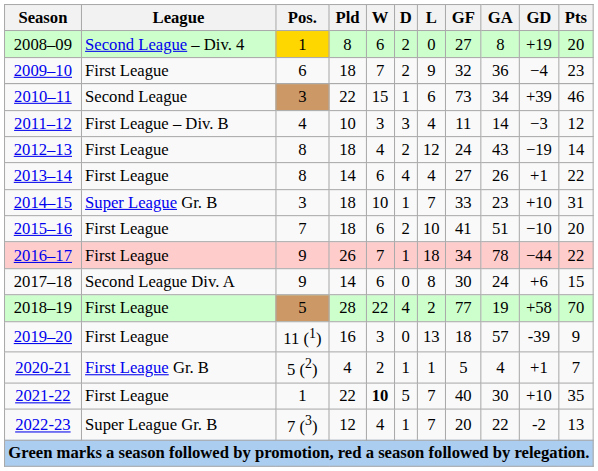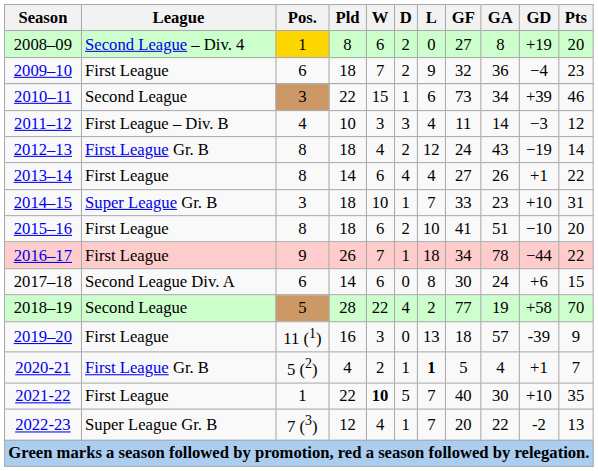2012–13 | League: First League -> First League Gr. B
2015–16 | Pos.: 7 -> 8
2017–18 | Pos.: 9 -> 6
2018–19 | League: First League -> Second League
2020-21 | L: normal -> bold
